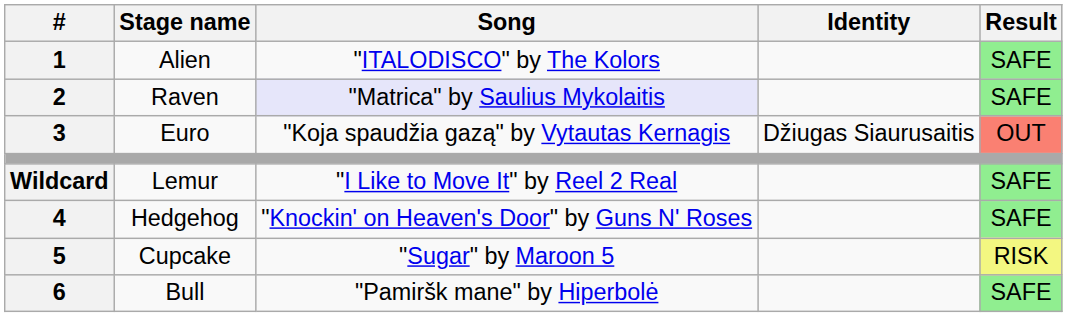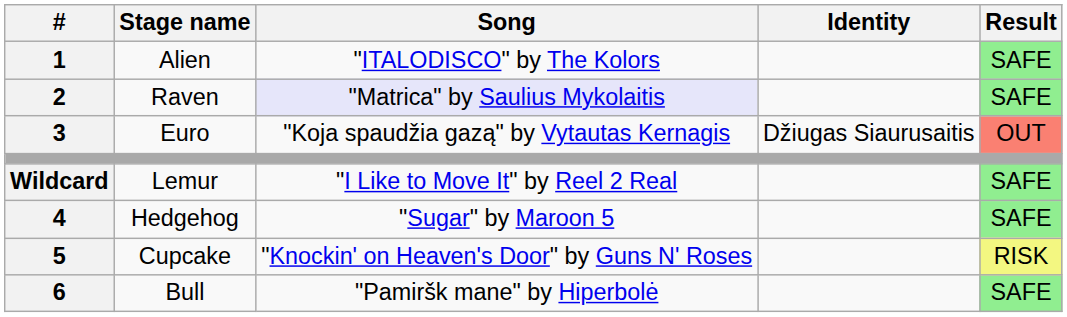Hedgehog | Song: "Knockin' on Heaven's Door" by Guns N' Roses -> "Sugar" by Maroon 5
Cupcake | Song: "Sugar" by Maroon 5 -> "Knockin' on Heaven's Door" by Guns N' Roses
